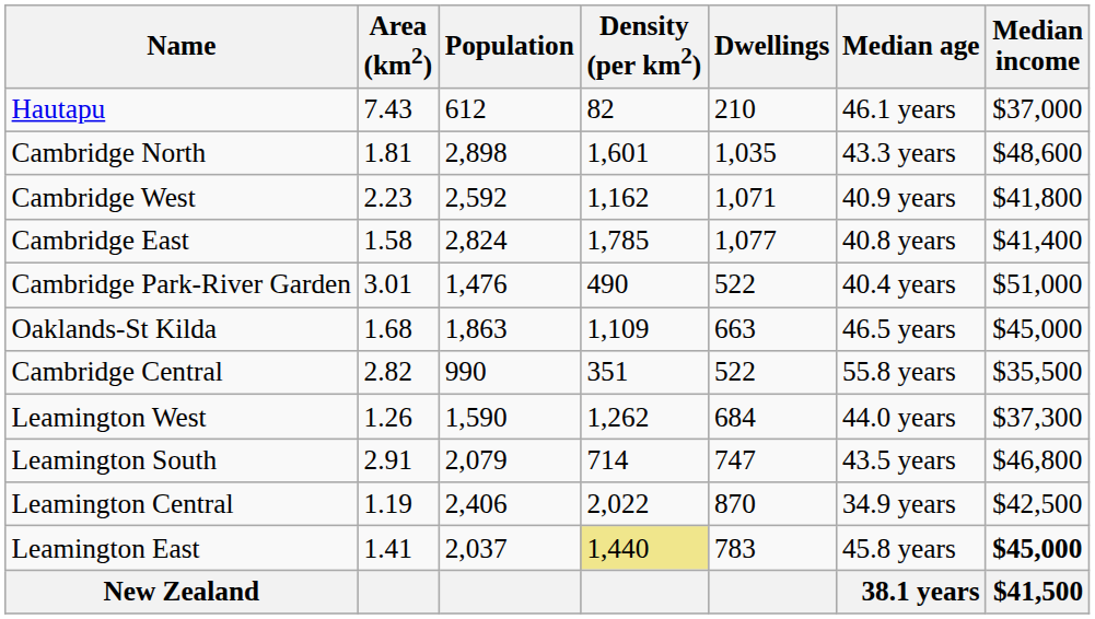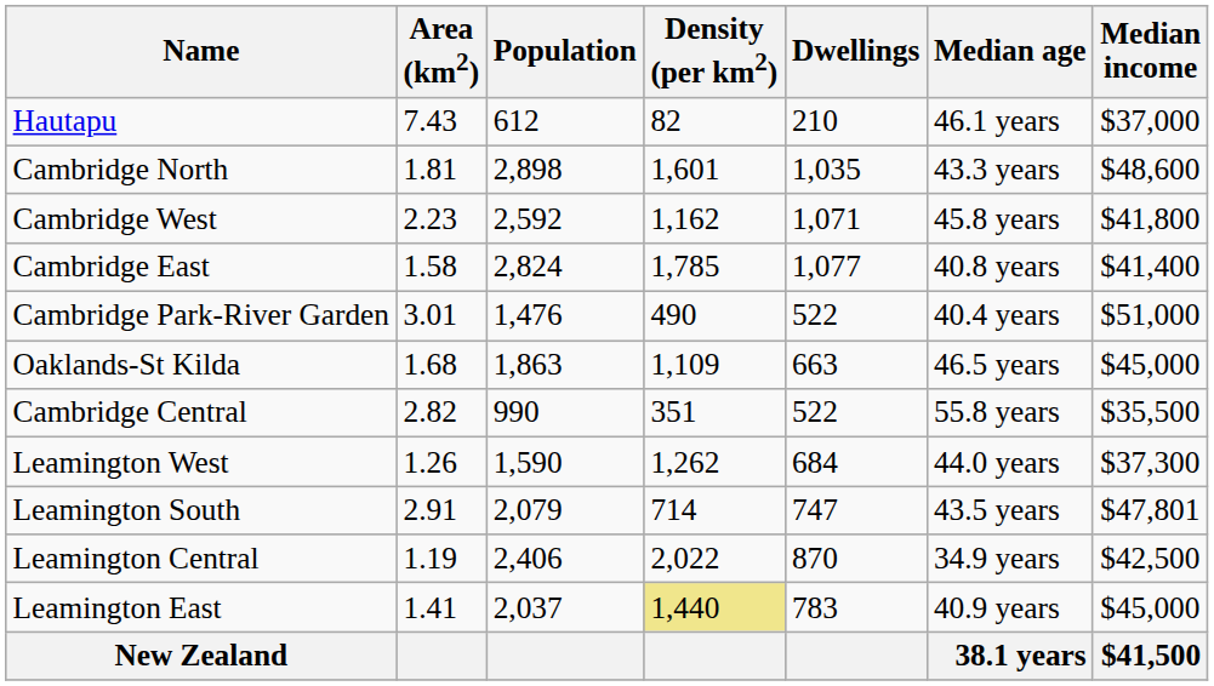Cambridge West | Median age: 40.9 years -> 45.8 years
Leamington South | Median income: $46,800 -> $47,801
Leamington East | Median age: 45.8 years -> 40.9 years
Leamington East | Median income: bold -> normal
